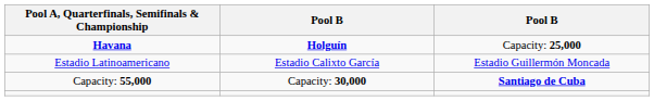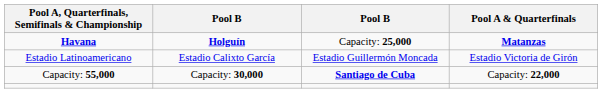+ column: Pool A & Quarterfinals | Matanzas | Estadio Victoria de Girón | Capacity: 22,000
